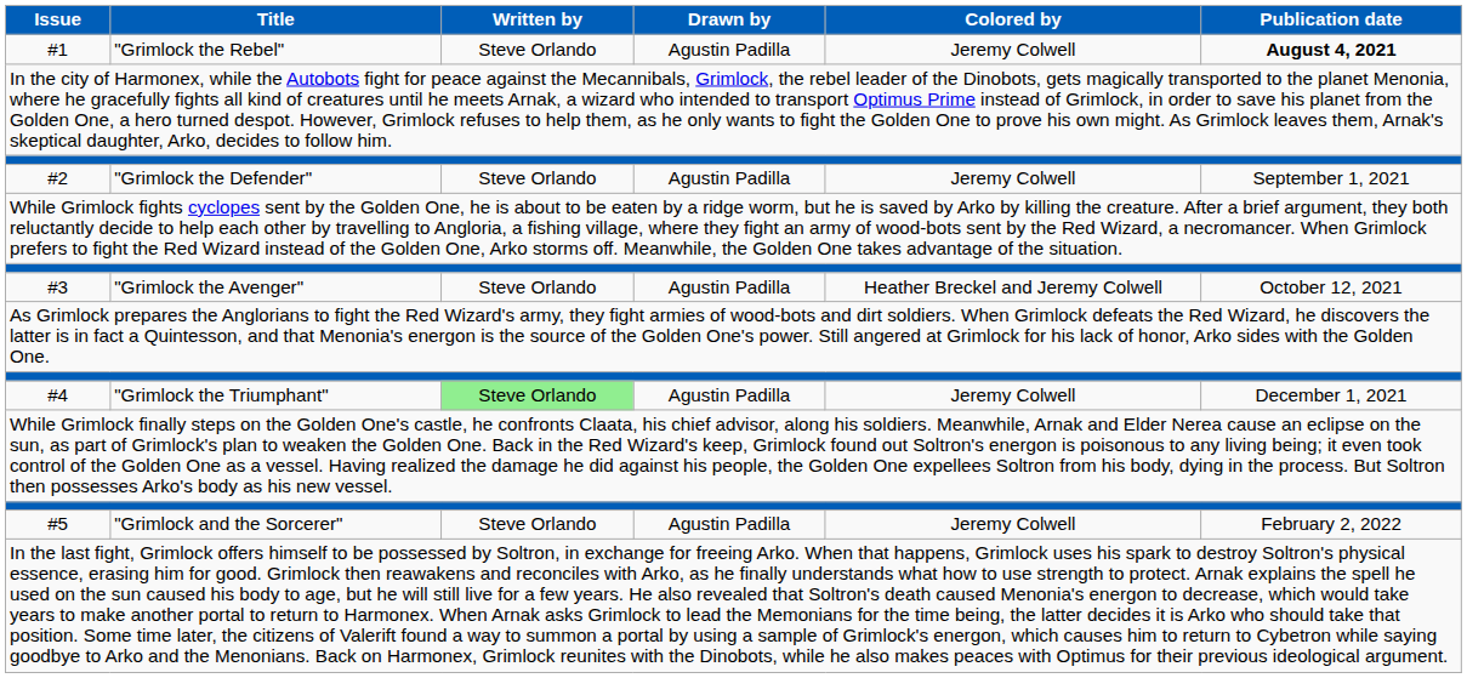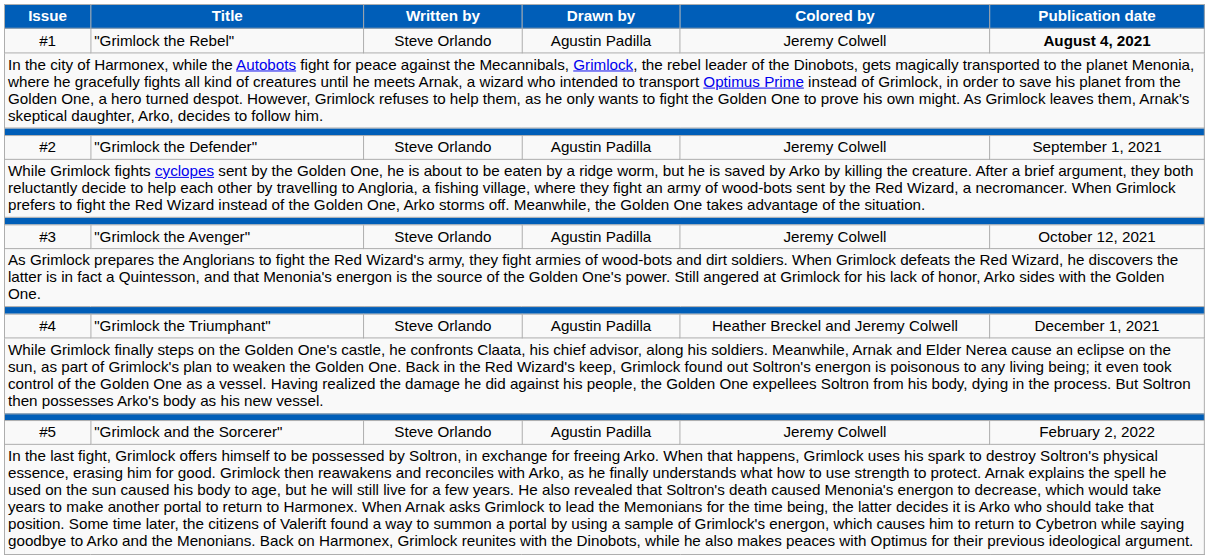#3 | Colored by: Heather Breckel and Jeremy Colwell -> Jeremy Colwell
#4 | Written by: lightgreen background -> no background
#4 | Colored by: Jeremy Colwell -> Heather Breckel and Jeremy Colwell
